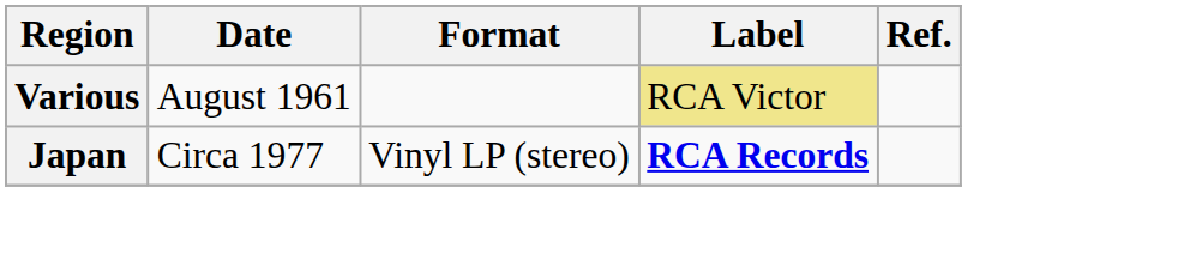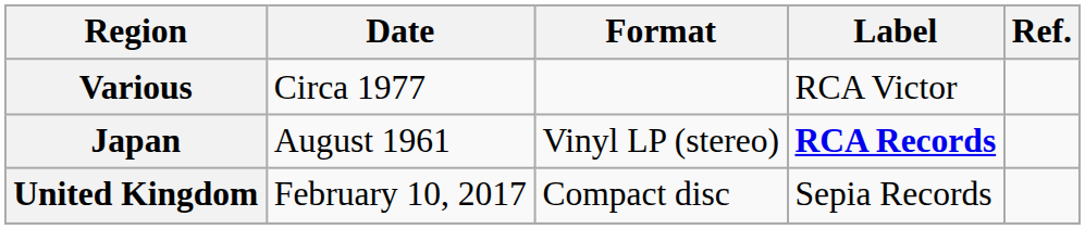Various | Date: August 1961 -> Circa 1977
Various | Label: khaki background -> no background
Japan | Date: Circa 1977 -> August 1961
+ row: United Kingdom | February 10, 2017 | Compact disc | Sepia Records
